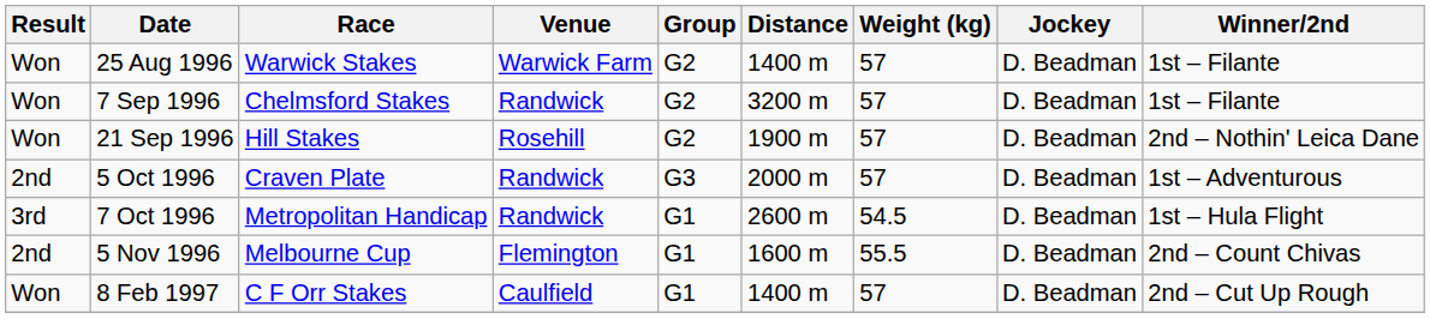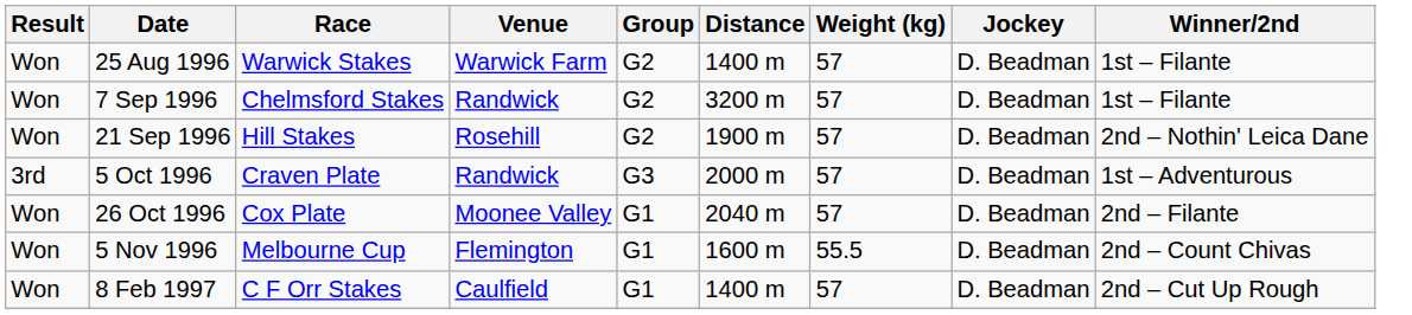5 Oct 1996 | Result: 2nd -> 3rd
- row: 3rd | 7 Oct 1996 | Metropolitan Handicap | Randwick | G1 | 2600 m | 54.5 | D. Beadman | 1st – Hula Flight
+ row: Won | 26 Oct 1996 | Cox Plate | Moonee Valley | G1 | 2040 m | 57 | D. Beadman | 2nd – Filante
5 Nov 1996 | Result: 2nd -> Won
